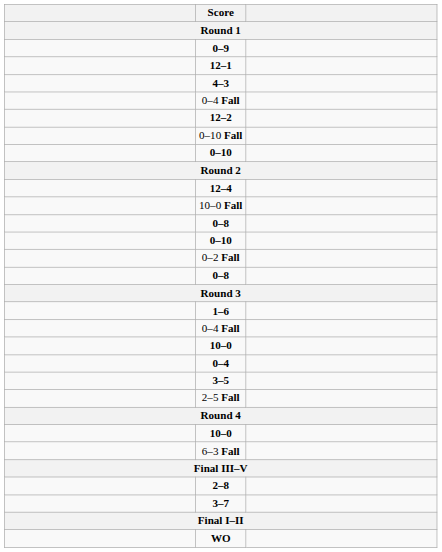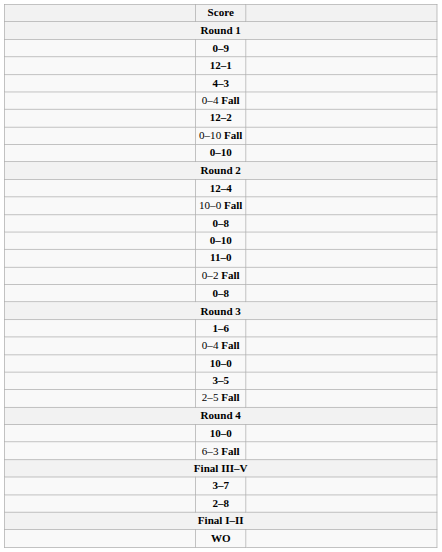+ row: 11–0
- row: 0–4
rows swapped: 3–7 <-> 2–8
